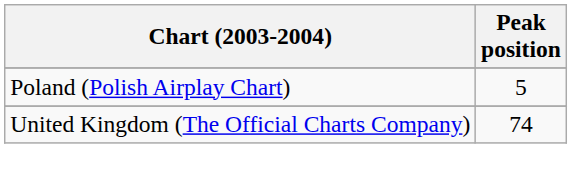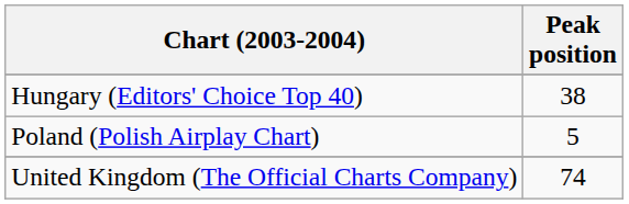+ row: Hungary (Editors' Choice Top 40) | 38
